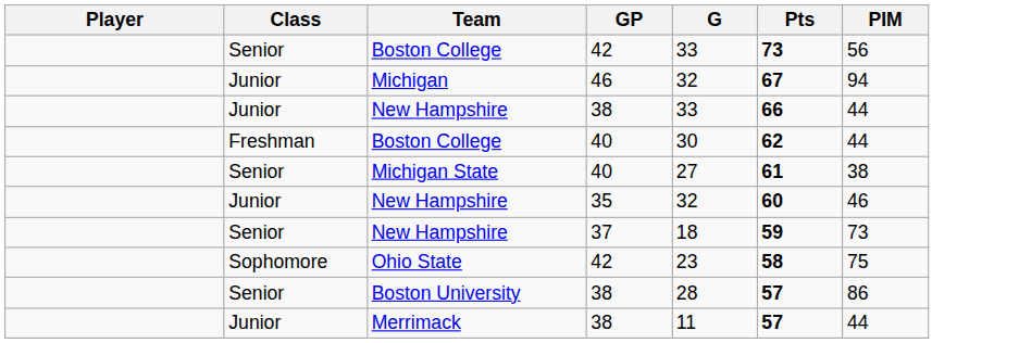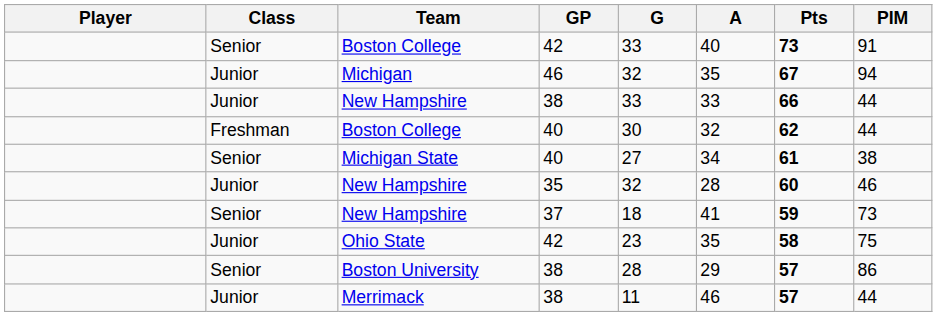+ column: A | 40 | 35 | 33 | 32 | 34 | 28 | 41 | 35 | 29 | 46
Boston College / 42 | PIM: 56 -> 91
Ohio State | Class: Sophomore -> Junior
